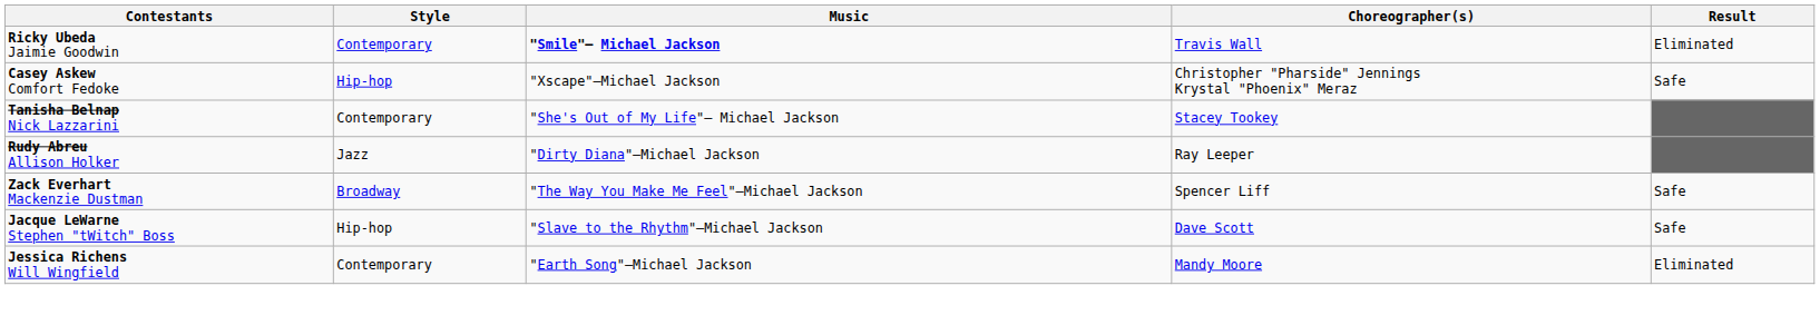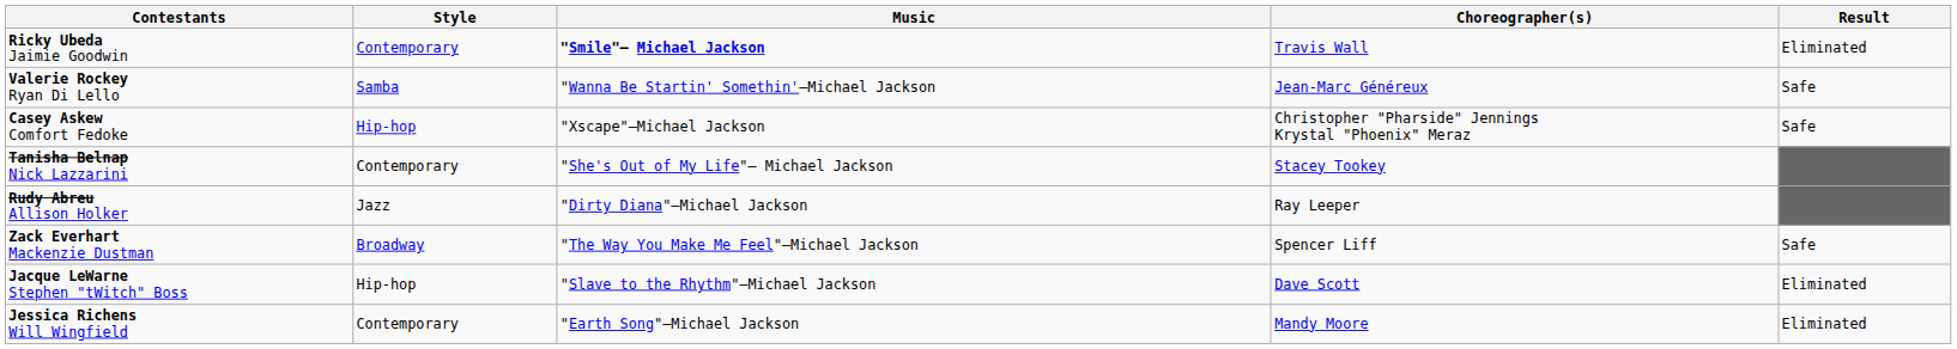+ row: Valerie Rockey Ryan Di Lello | Samba | "Wanna Be Startin' Somethin'—Michael Jackson | Jean-Marc Généreux | Safe
Jacque LeWarne Stephen "tWitch" Boss | Result: Safe -> Eliminated
